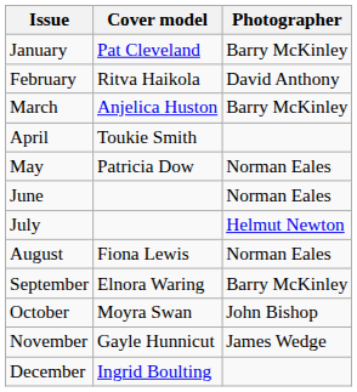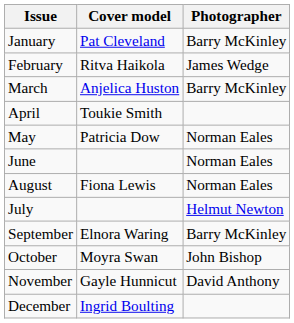February | Photographer: David Anthony -> James Wedge
rows swapped: July <-> August
November | Photographer: James Wedge -> David Anthony
